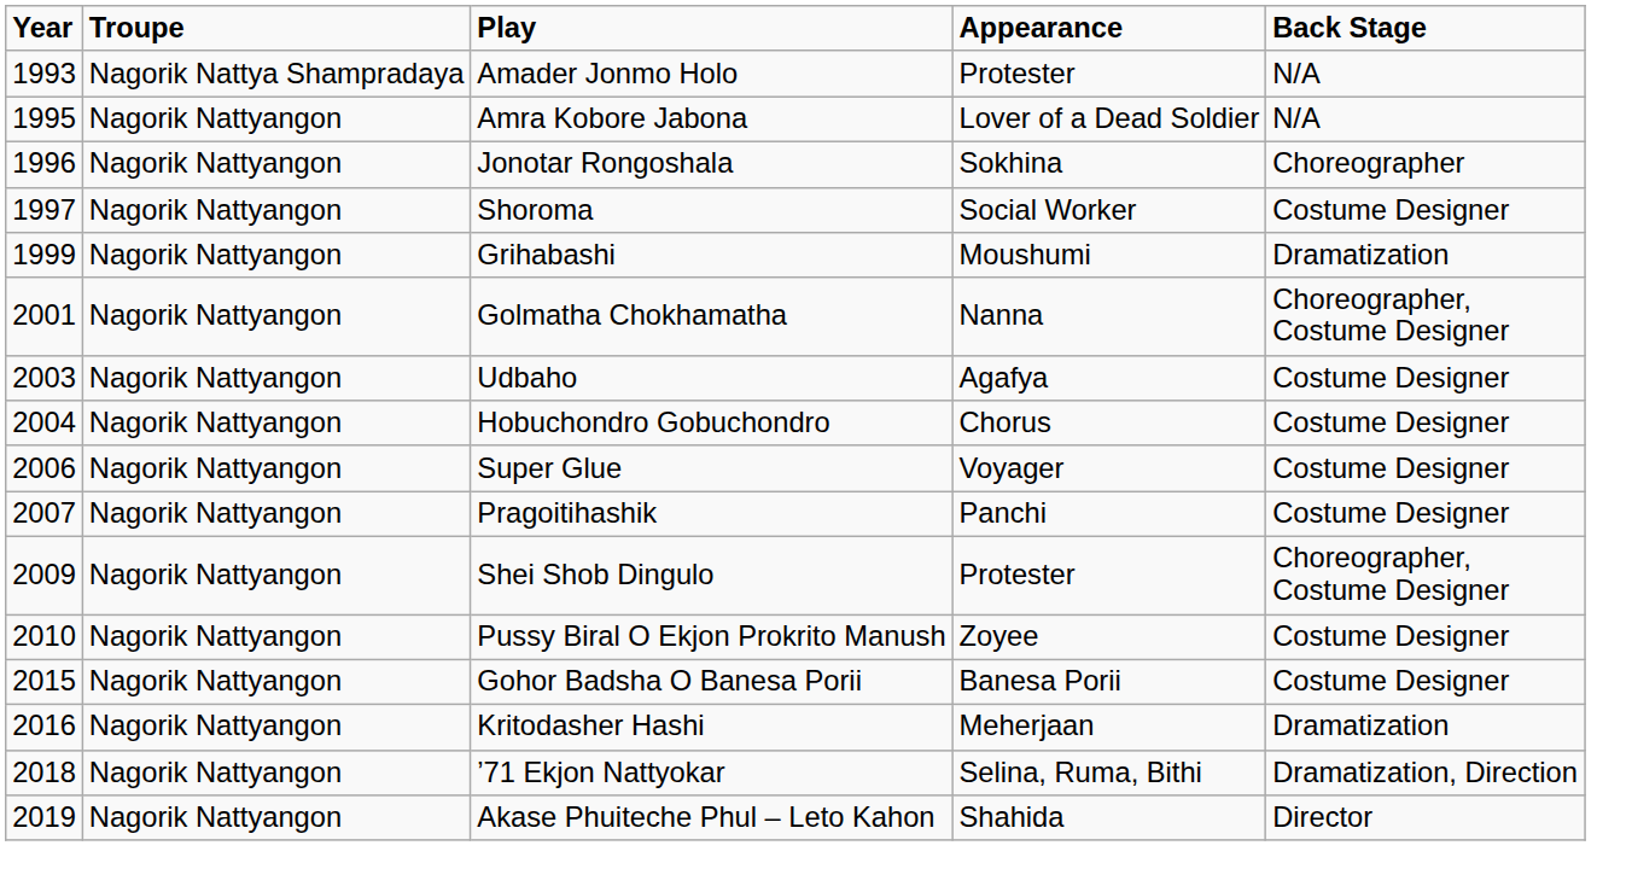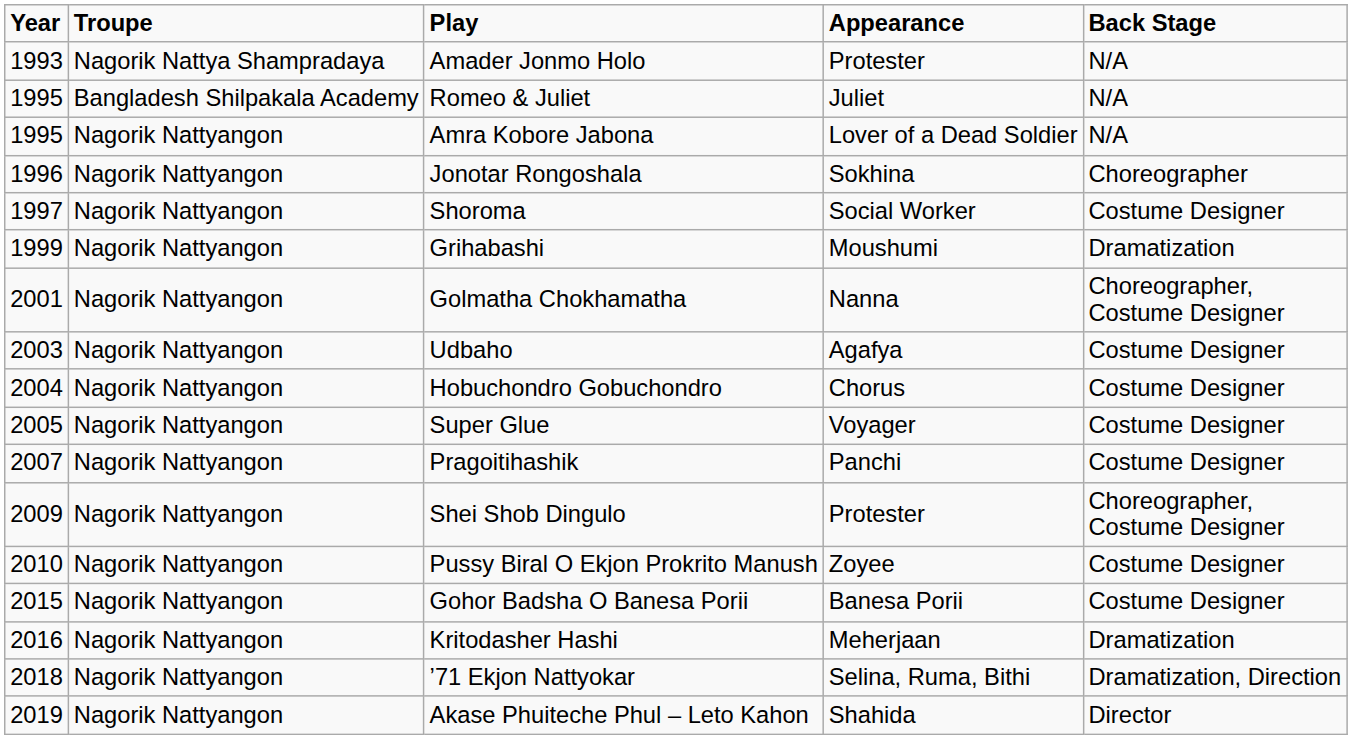+ row: 1995 | Bangladesh Shilpakala Academy | Romeo & Juliet | Juliet | N/A
Super Glue | Year: 2006 -> 2005
